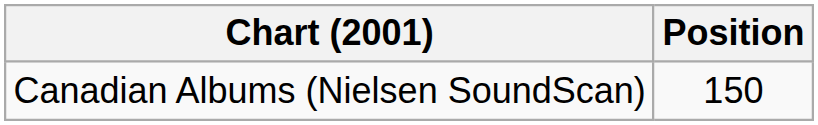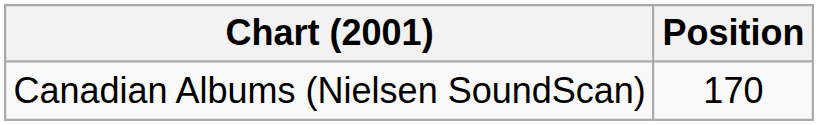Canadian Albums (Nielsen SoundScan) | Position: 150 -> 170
